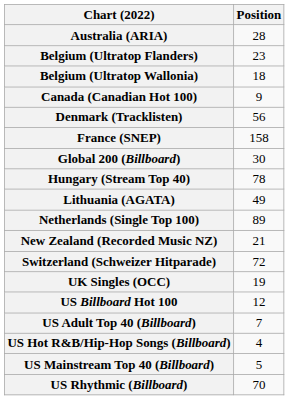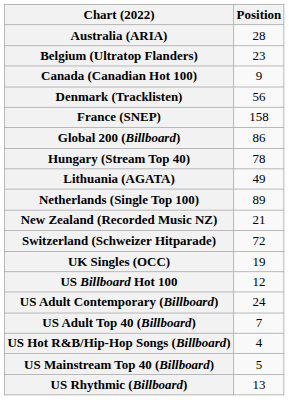- row: Belgium (Ultratop Wallonia) | 18
Global 200 (Billboard) | Position: 30 -> 86
+ row: US Adult Contemporary (Billboard) | 24
US Rhythmic (Billboard) | Position: 70 -> 13
